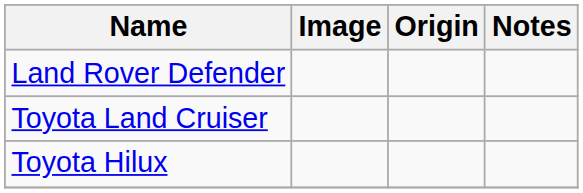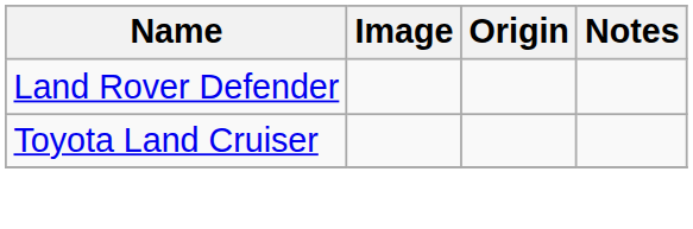- row: Toyota Hilux
